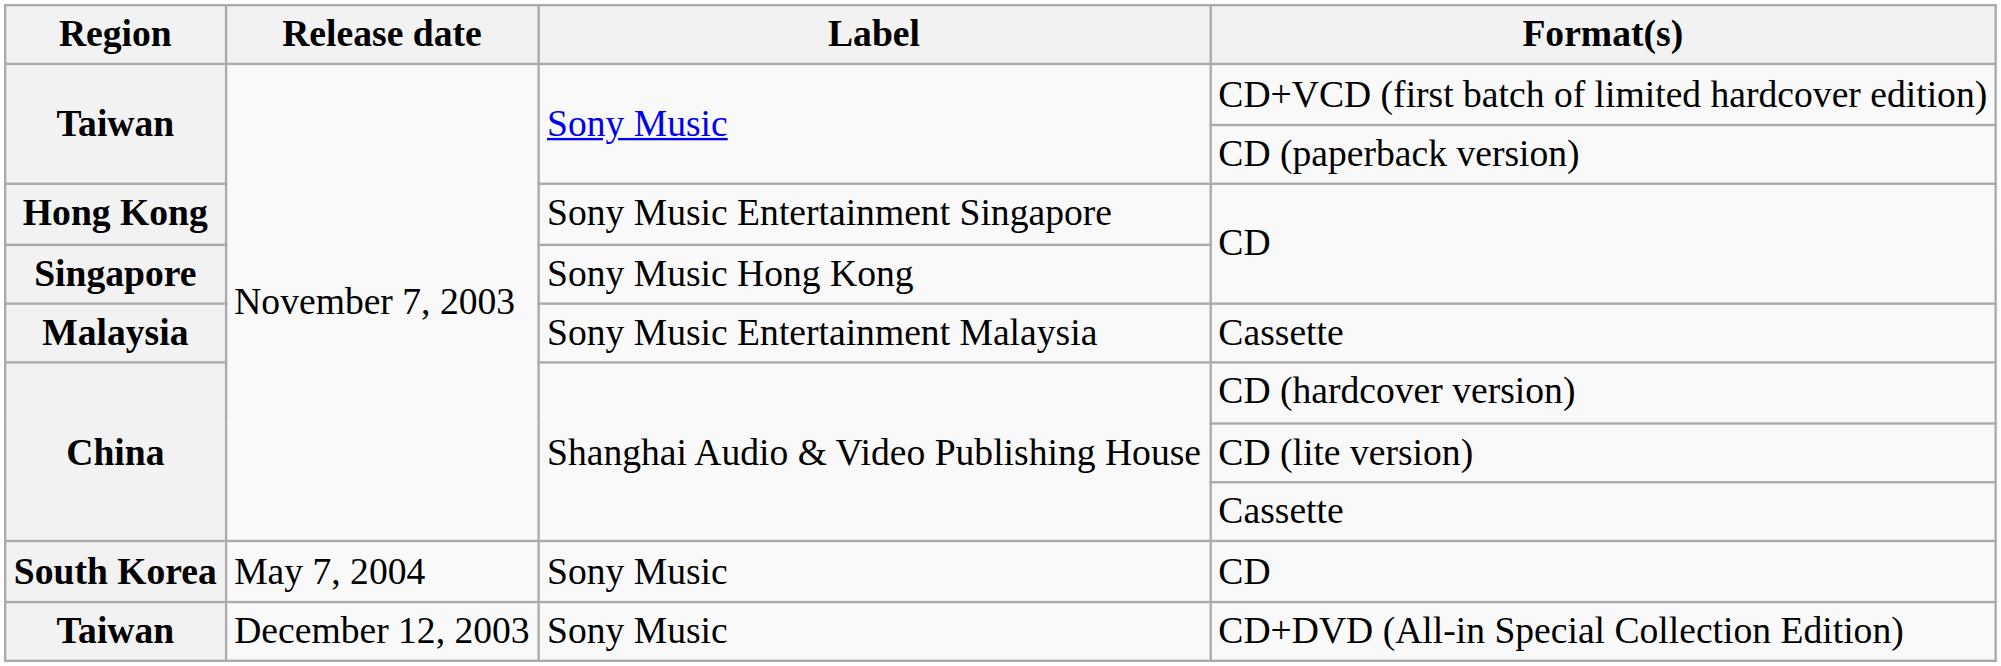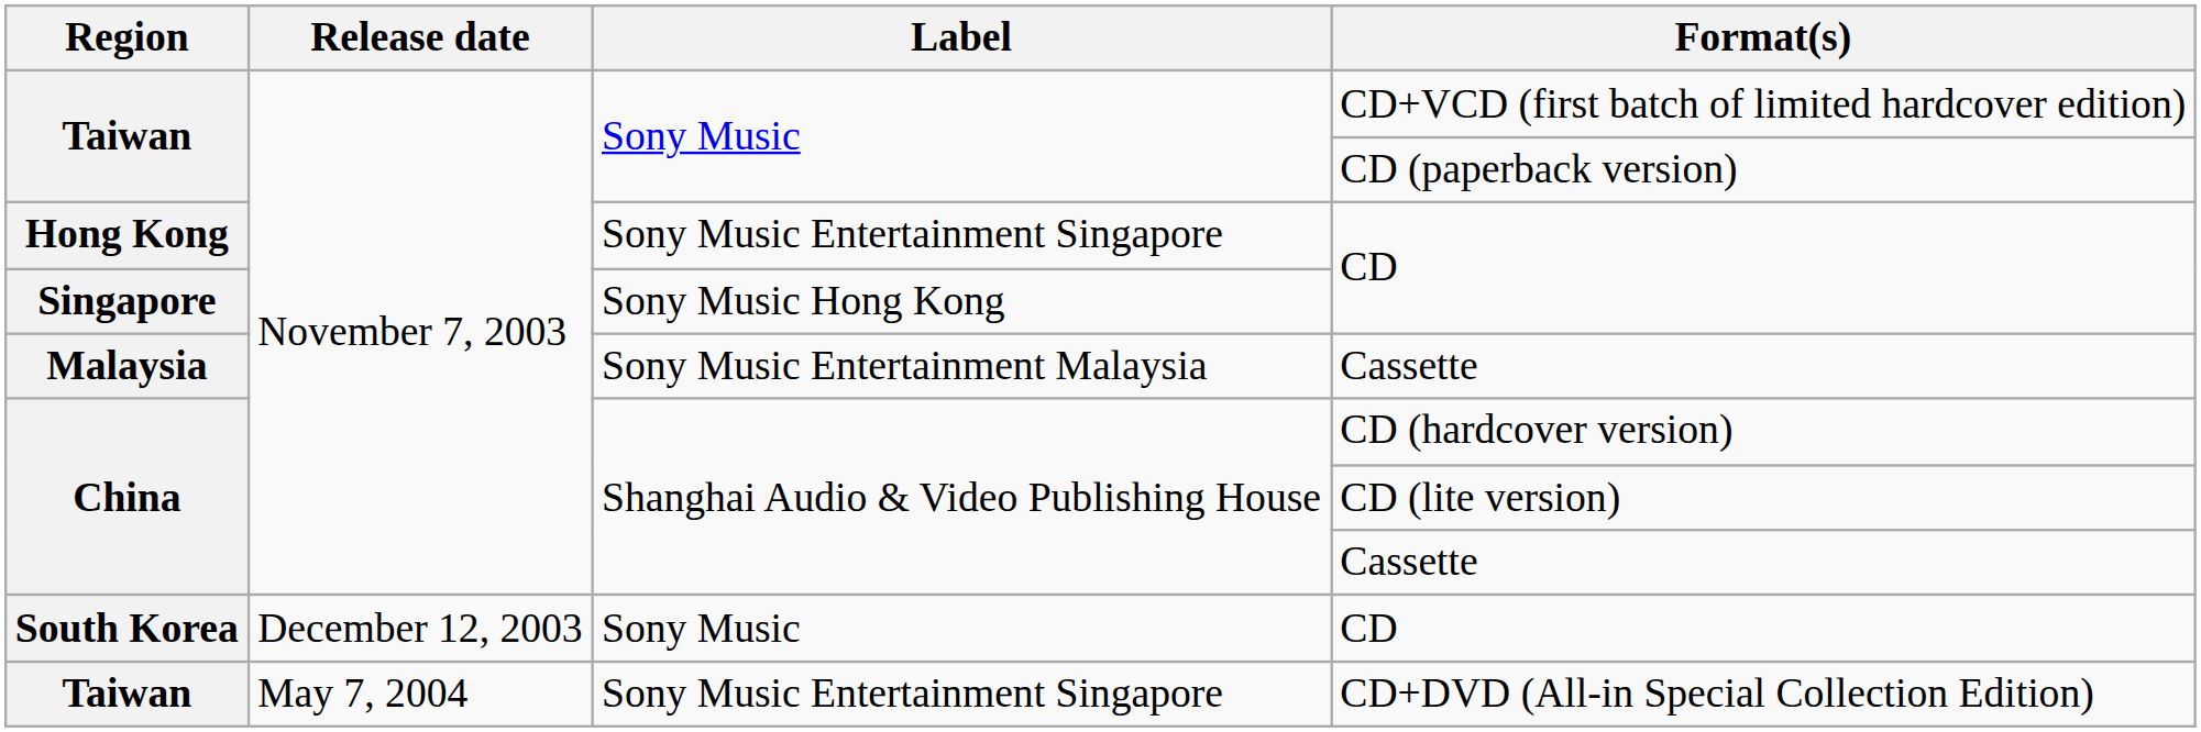South Korea / CD | Release date: May 7, 2004 -> December 12, 2003
CD+DVD (All-in Special Collection Edition) | Release date: December 12, 2003 -> May 7, 2004
CD+DVD (All-in Special Collection Edition) | Label: Sony Music -> Sony Music Entertainment Singapore
